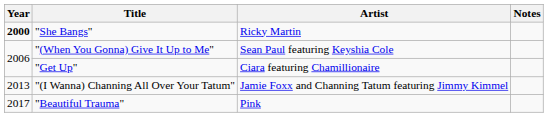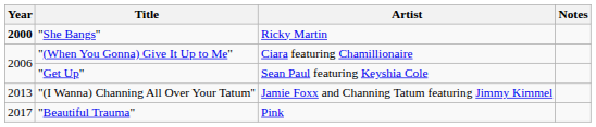"(When You Gonna) Give It Up to Me" | Artist: Sean Paul featuring Keyshia Cole -> Ciara featuring Chamillionaire
"Get Up" | Artist: Ciara featuring Chamillionaire -> Sean Paul featuring Keyshia Cole
